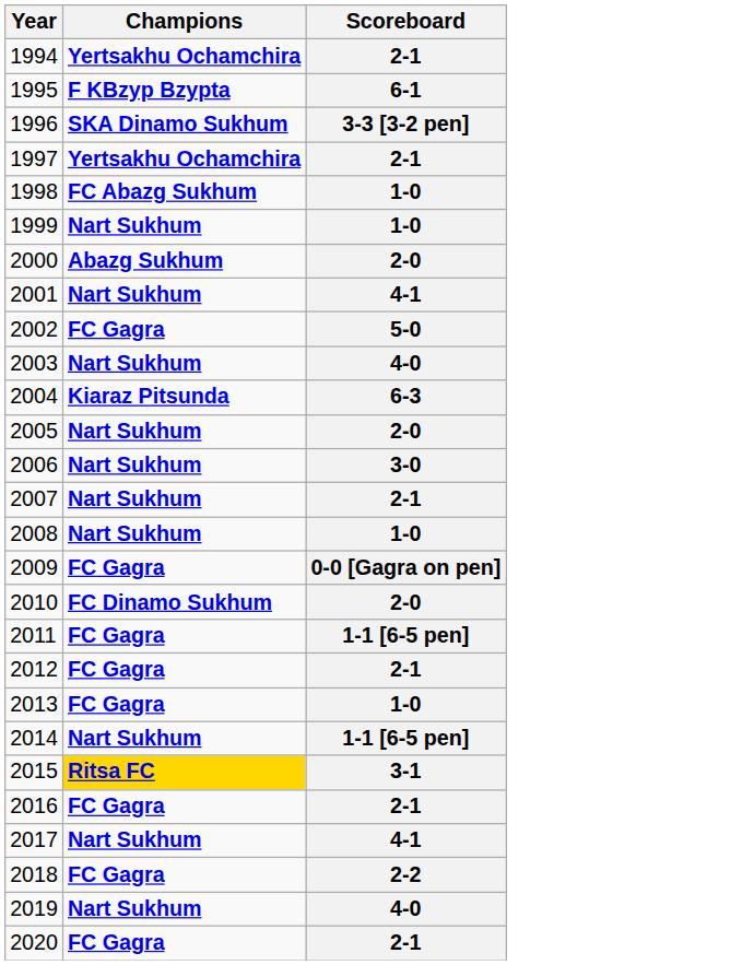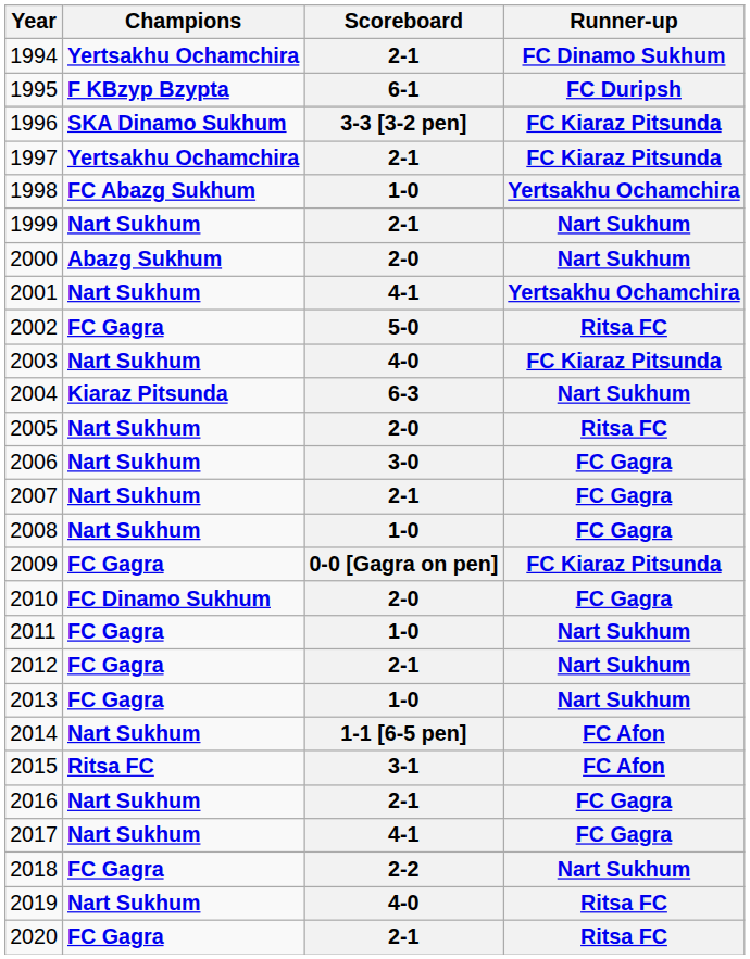+ column: Runner-up | FC Dinamo Sukhum | FC Duripsh | FC Kiaraz Pitsunda | FC Kiaraz Pitsunda | Yertsakhu Ochamchira | Nart Sukhum | Nart Sukhum | Yertsakhu Ochamchira | Ritsa FC | FC Kiaraz Pitsunda | Nart Sukhum | Ritsa FC | FC Gagra | FC Gagra | FC Gagra | FC Kiaraz Pitsunda | FC Gagra | Nart Sukhum | Nart Sukhum | Nart Sukhum | FC Afon | FC Afon | FC Gagra | FC Gagra | Nart Sukhum | Ritsa FC | Ritsa FC
1999 | Scoreboard: 1-0 -> 2-1
2011 | Scoreboard: 1-1 [6-5 pen] -> 1-0
2015 | Champions: gold background -> no background
2016 | Champions: FC Gagra -> Nart Sukhum
